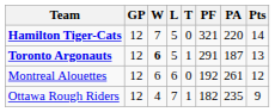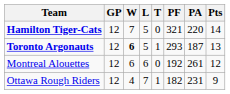Toronto Argonauts | PF: 291 -> 293
Ottawa Rough Riders | PA: 235 -> 231
